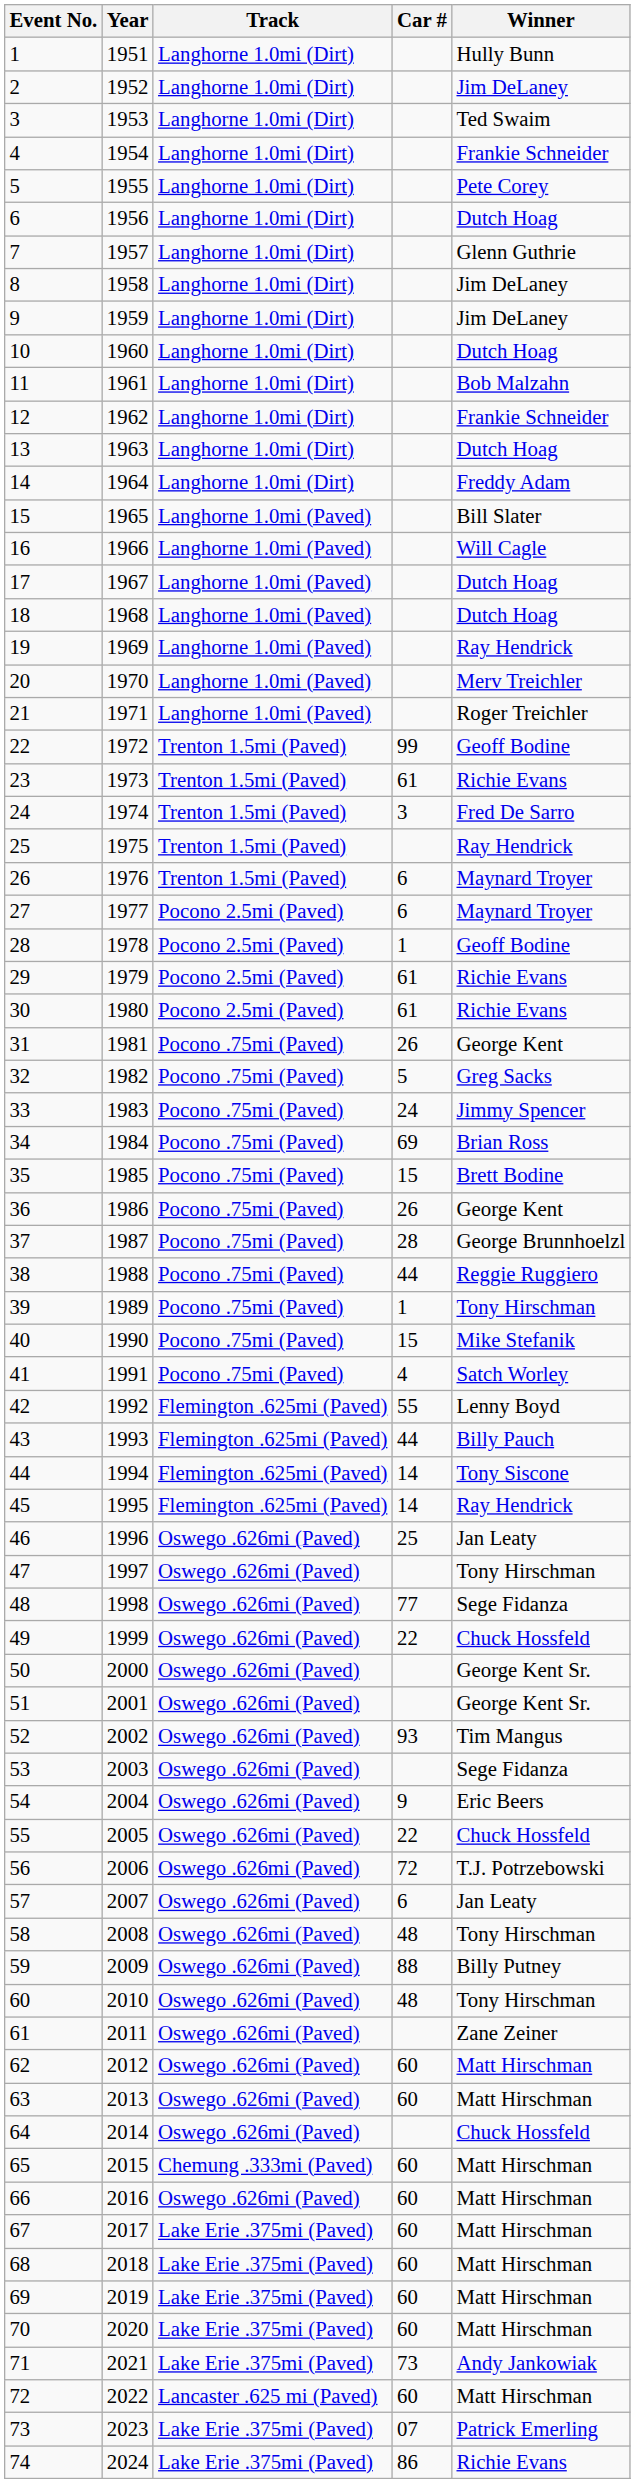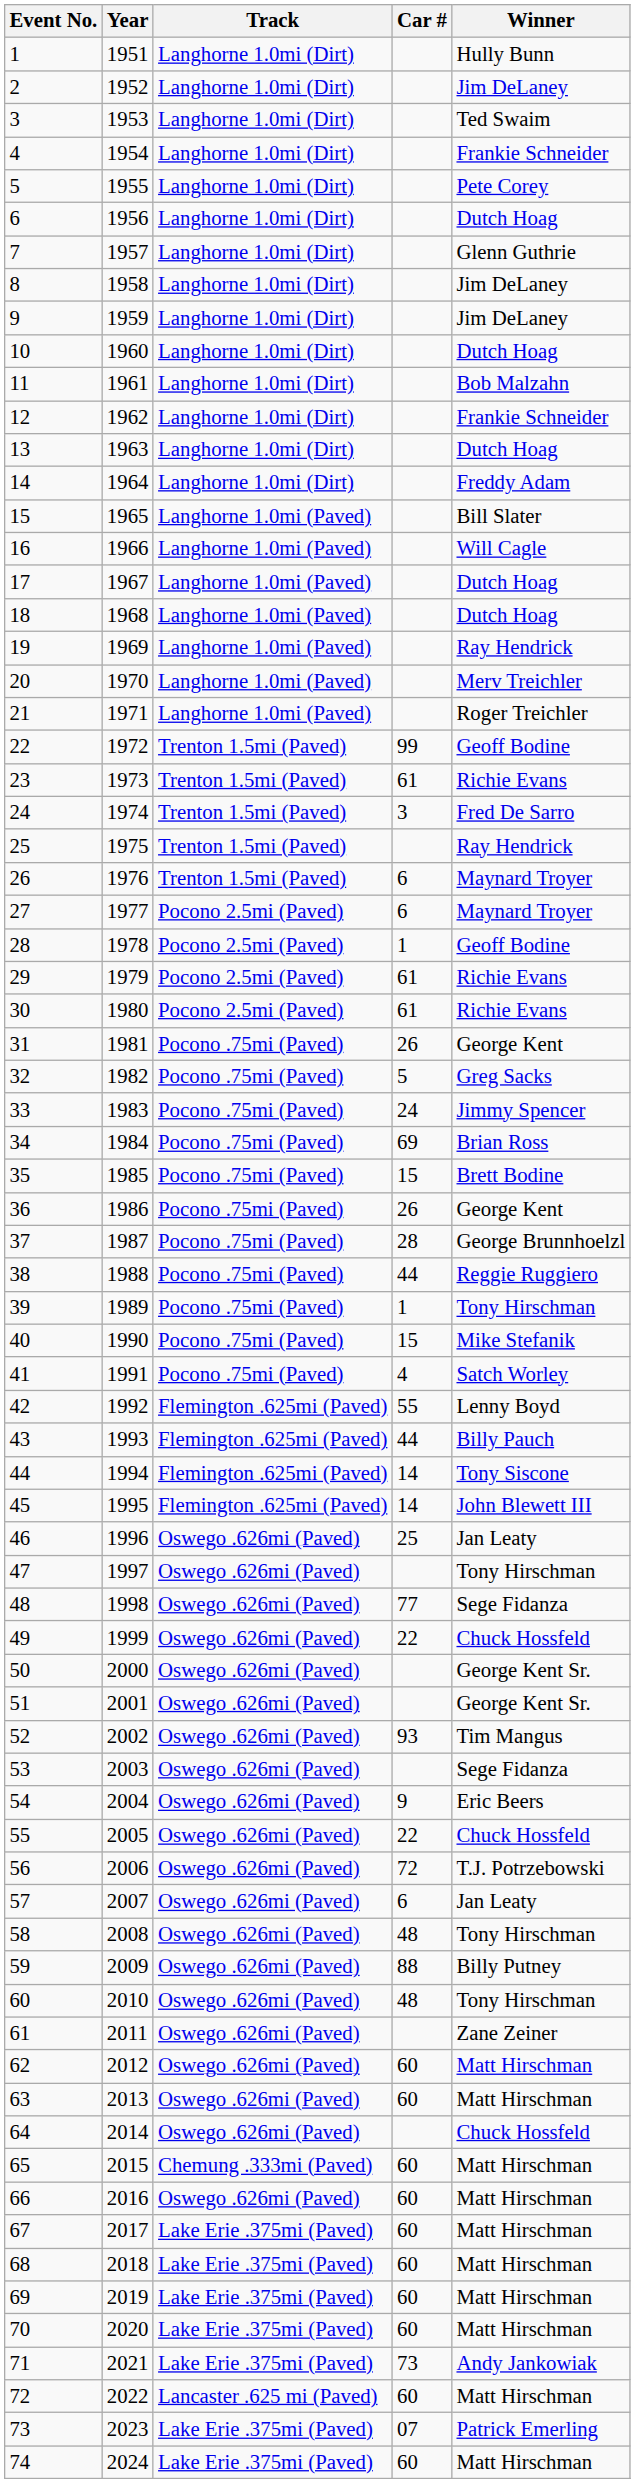45 | Winner: Ray Hendrick -> John Blewett III
74 | Car #: 86 -> 60
74 | Winner: Richie Evans -> Matt Hirschman
